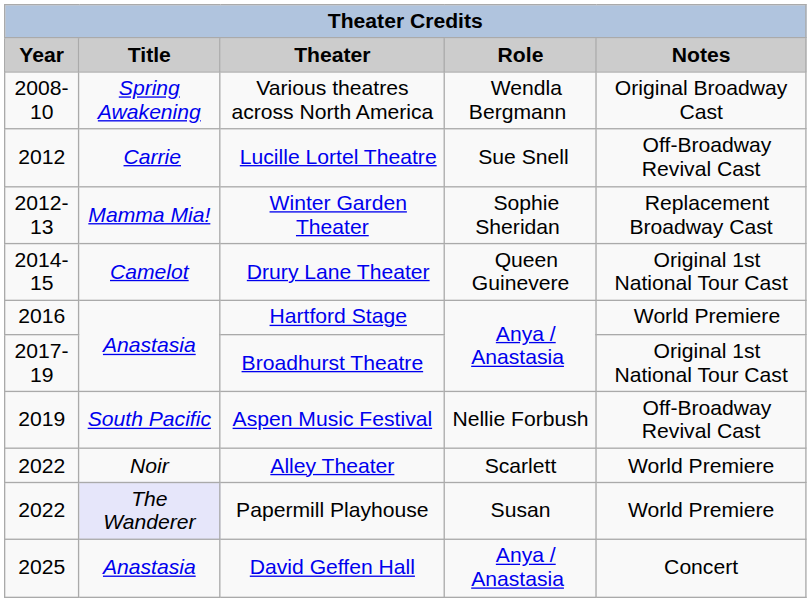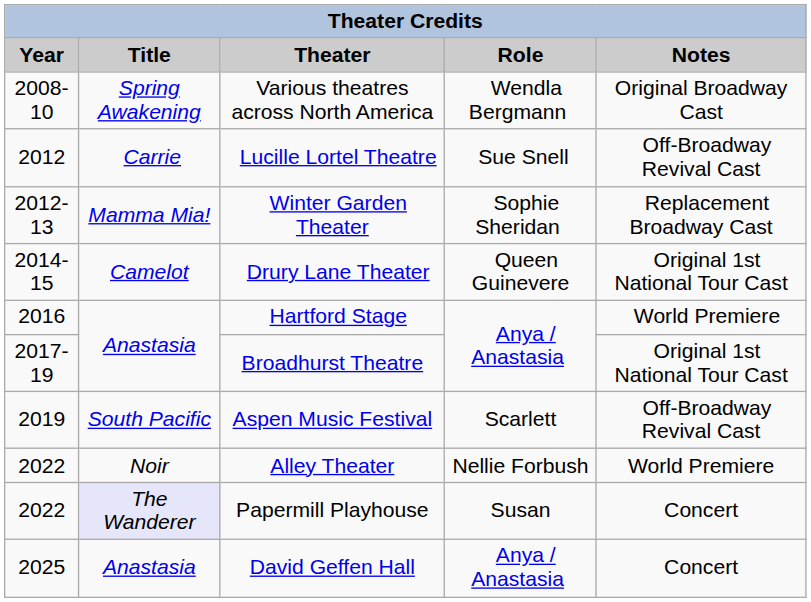Aspen Music Festival | Role: Nellie Forbush -> Scarlett
Alley Theater | Role: Scarlett -> Nellie Forbush
Papermill Playhouse | Notes: World Premiere -> Concert
